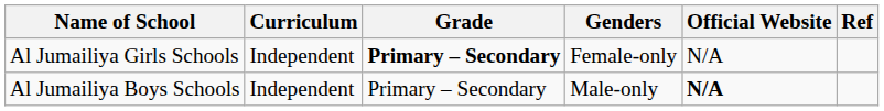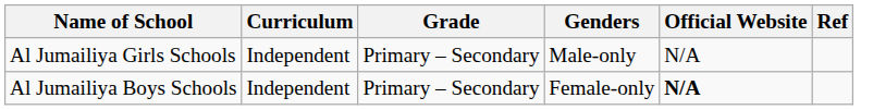Al Jumailiya Girls Schools | Grade: bold -> normal
Al Jumailiya Girls Schools | Genders: Female-only -> Male-only
Al Jumailiya Boys Schools | Genders: Male-only -> Female-only
